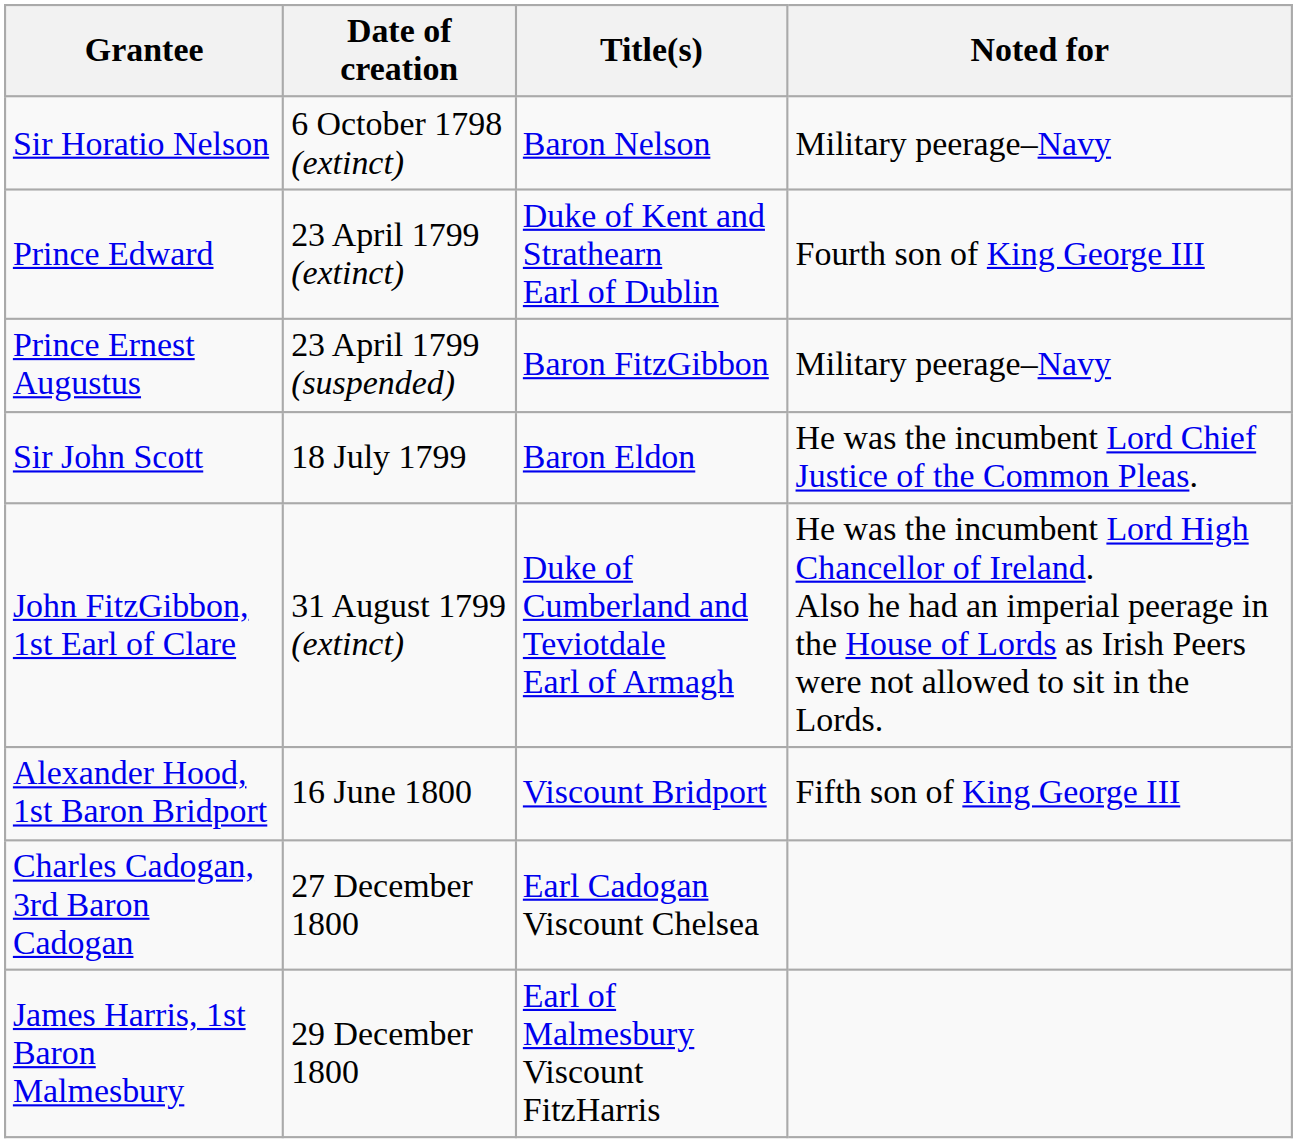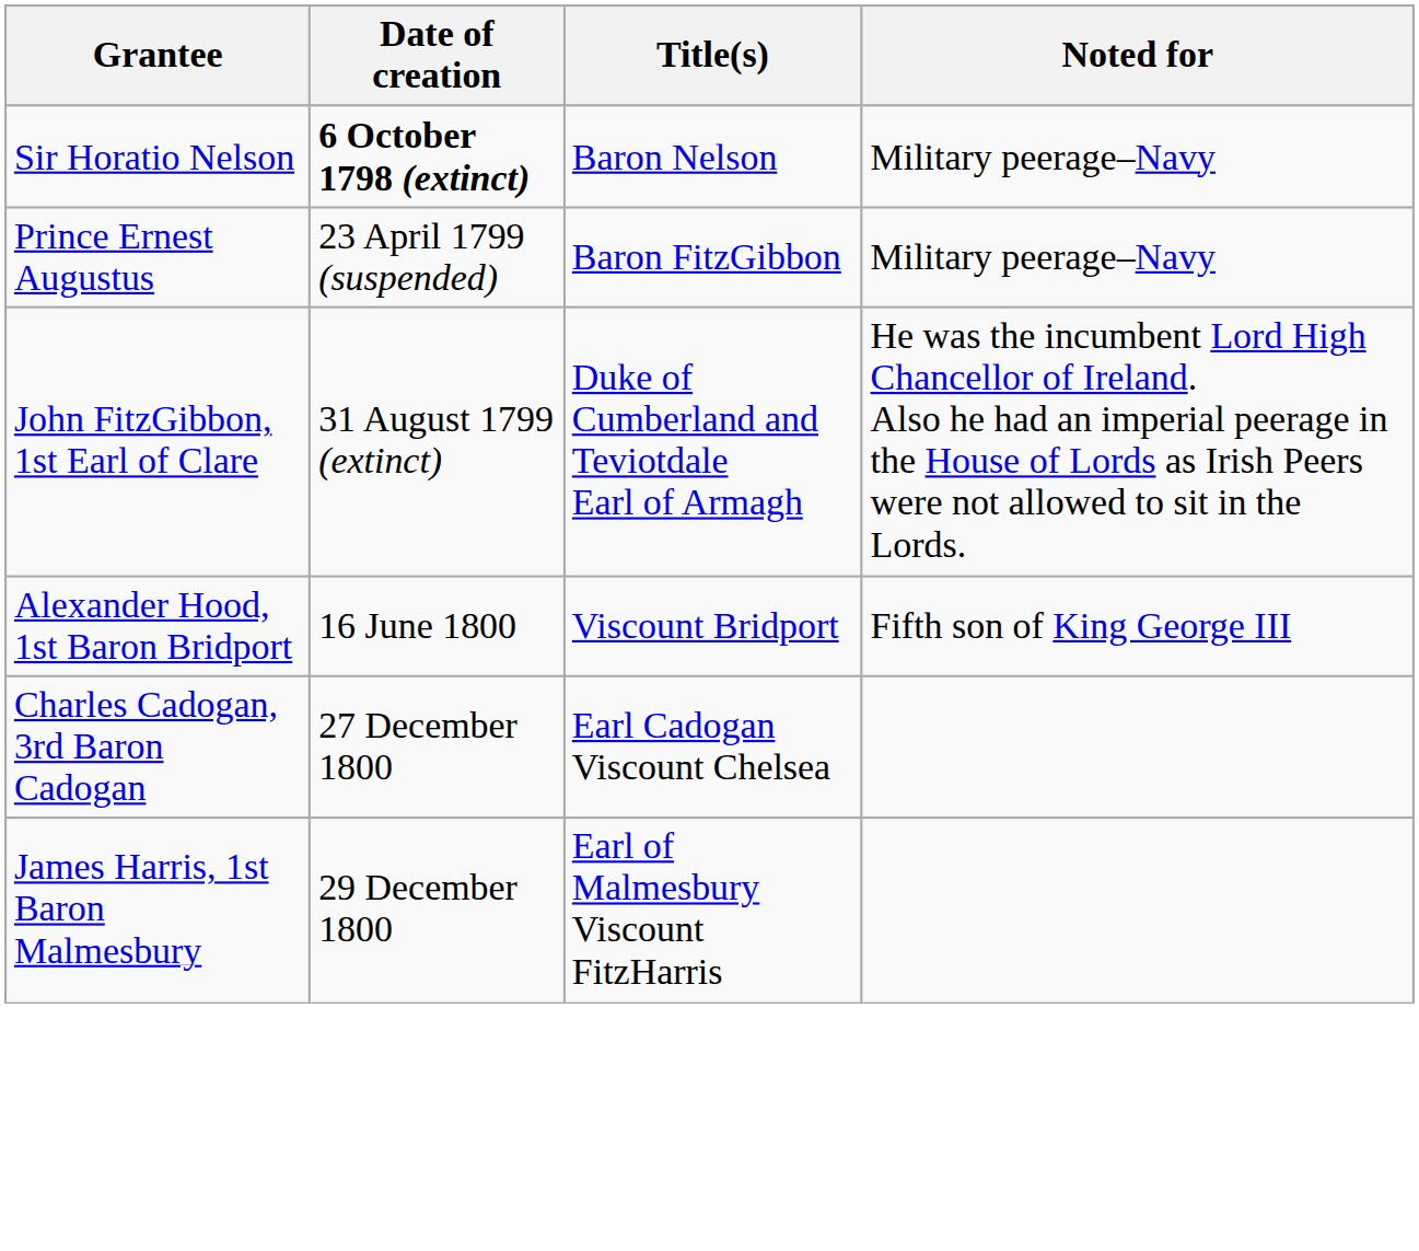Sir Horatio Nelson | Date of creation: normal -> bold
- row: Prince Edward | 23 April 1799 (extinct) | Duke of Kent and Strathearn Earl of Dublin | Fourth son of King George III
- row: Sir John Scott | 18 July 1799 | Baron Eldon | He was the incumbent Lord Chief Justice of the Common Pleas.
